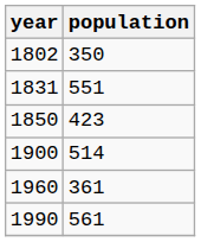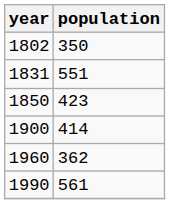1900 | population: 514 -> 414
1960 | population: 361 -> 362
